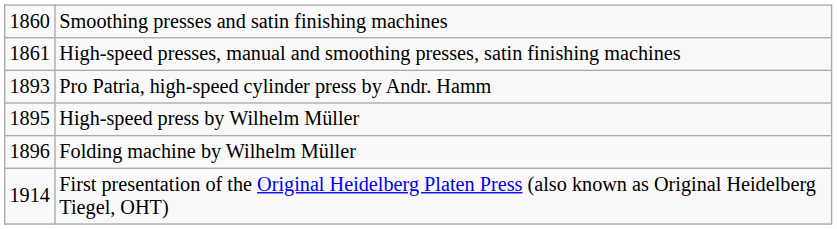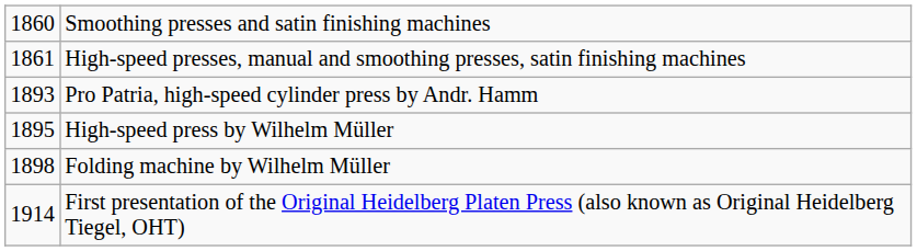Folding machine by Wilhelm Müller | column 1: 1896 -> 1898
